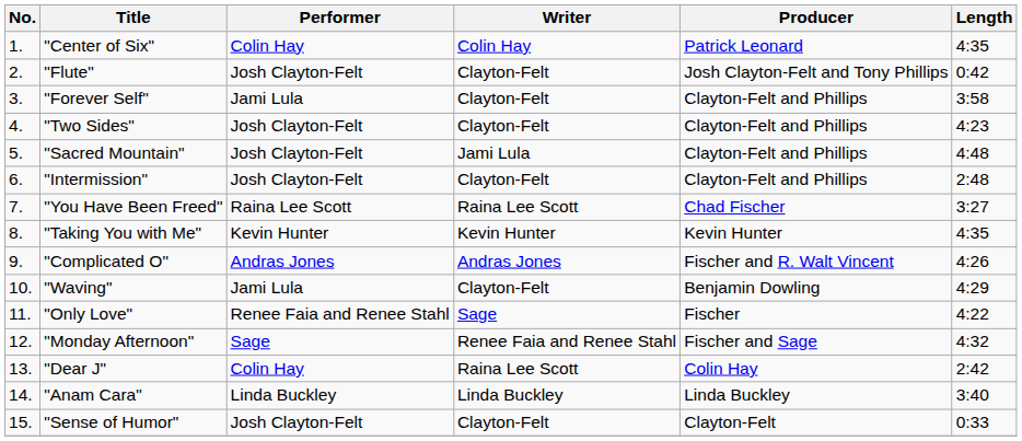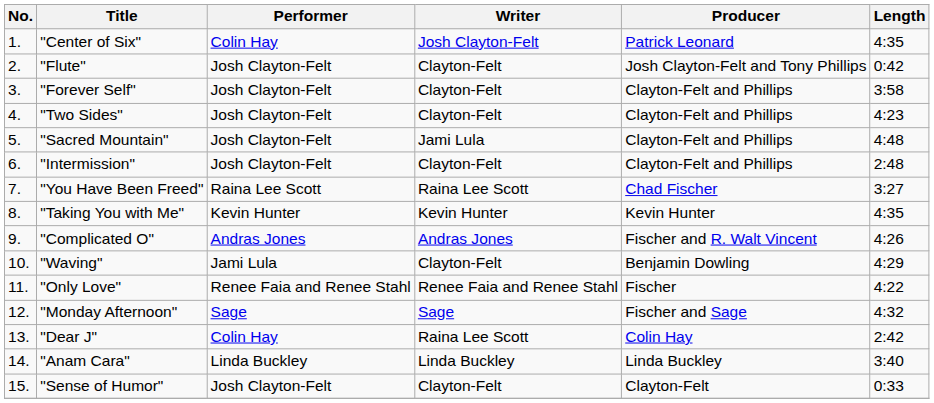"Center of Six" | Writer: Colin Hay -> Josh Clayton-Felt
"Forever Self" | Performer: Jami Lula -> Josh Clayton-Felt
"Only Love" | Writer: Sage -> Renee Faia and Renee Stahl
"Monday Afternoon" | Writer: Renee Faia and Renee Stahl -> Sage
